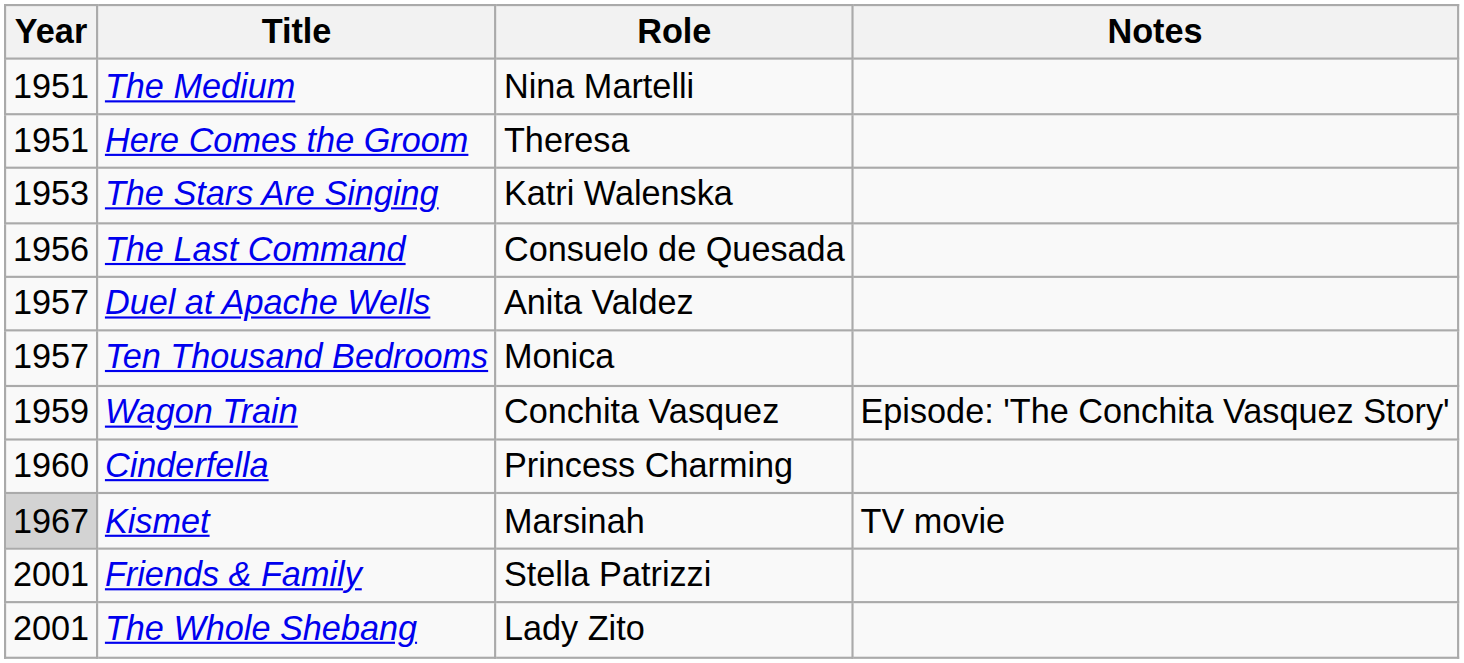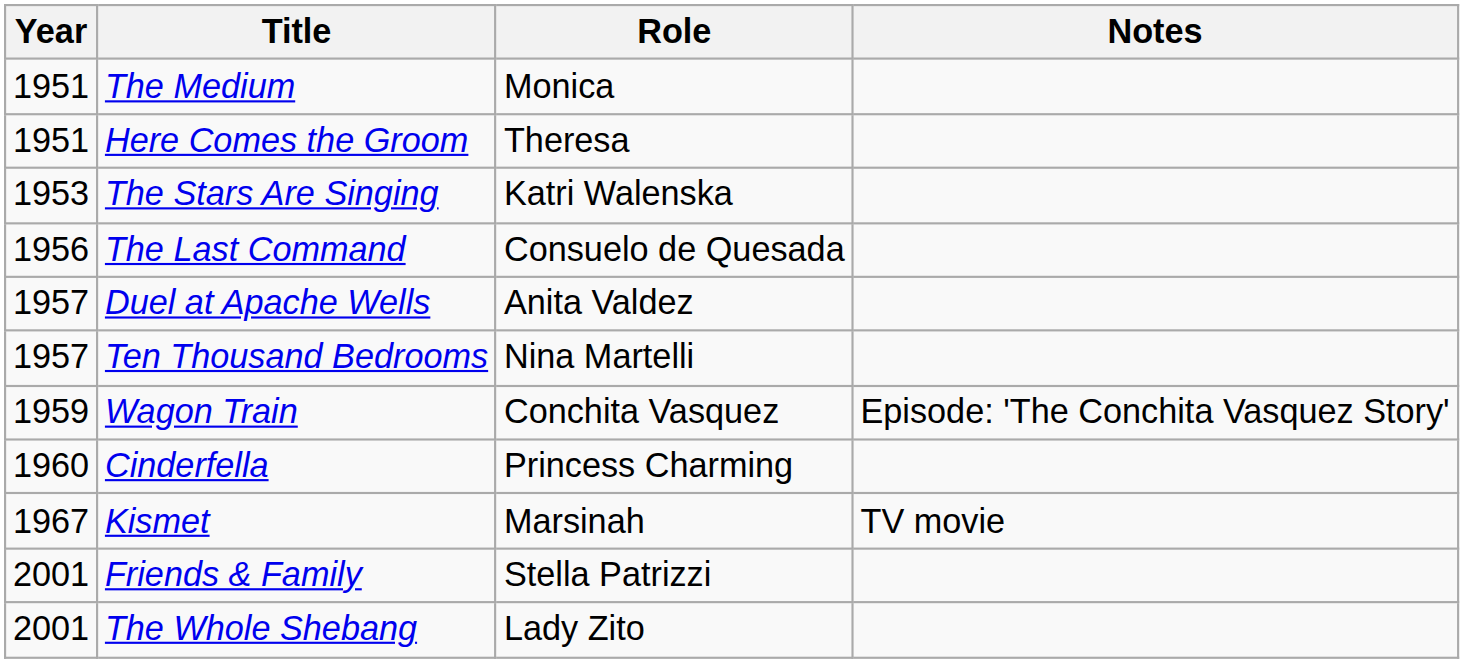The Medium | Role: Nina Martelli -> Monica
Ten Thousand Bedrooms | Role: Monica -> Nina Martelli
Kismet | Year: lightgrey background -> no background
